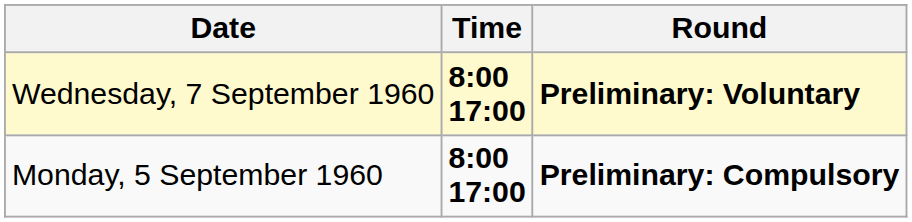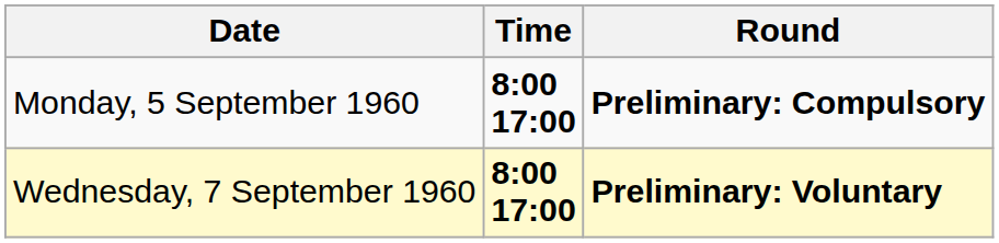rows swapped: Monday, 5 September 1960 <-> Wednesday, 7 September 1960
